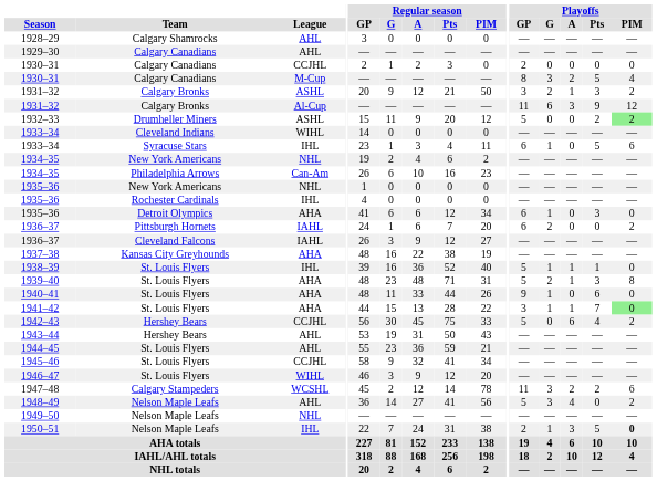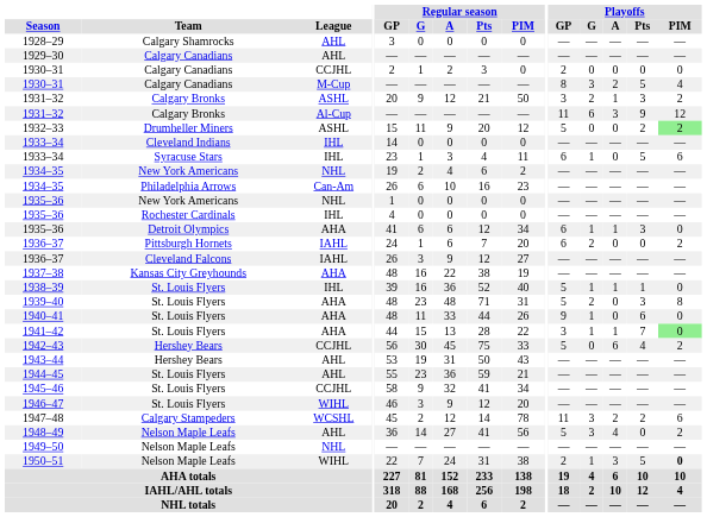1933–34 / Cleveland Indians | League: WIHL -> IHL
1935–36 / Detroit Olympics | Playoffs / A: 0 -> 1
1939–40 | Playoffs / A: 1 -> 0
1950–51 | League: IHL -> WIHL
